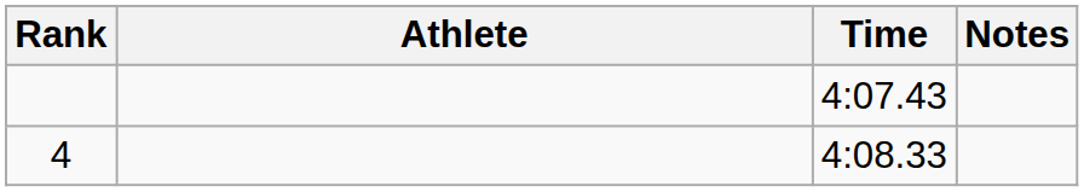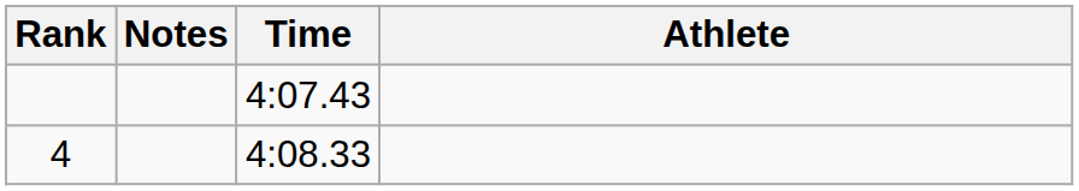columns swapped: Athlete <-> Notes
